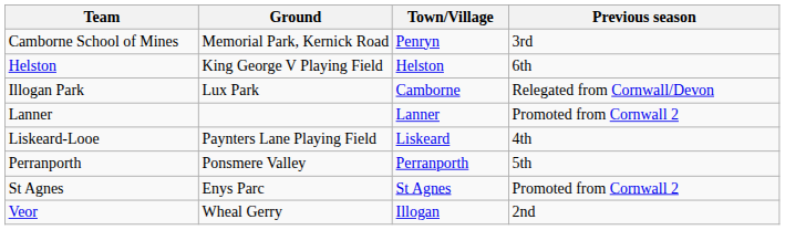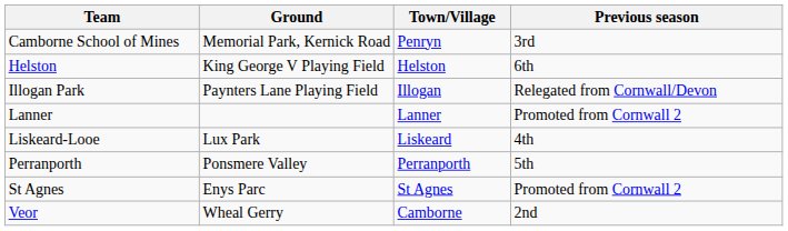Illogan Park | Ground: Lux Park -> Paynters Lane Playing Field
Illogan Park | Town/Village: Camborne -> Illogan
Liskeard-Looe | Ground: Paynters Lane Playing Field -> Lux Park
Veor | Town/Village: Illogan -> Camborne
